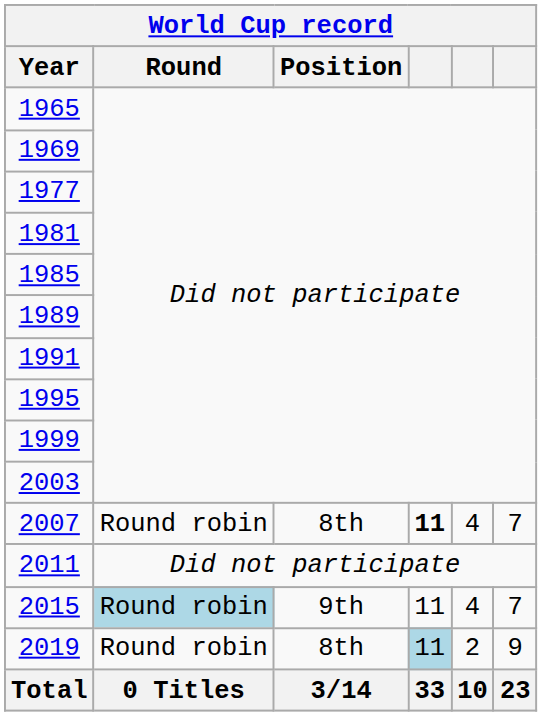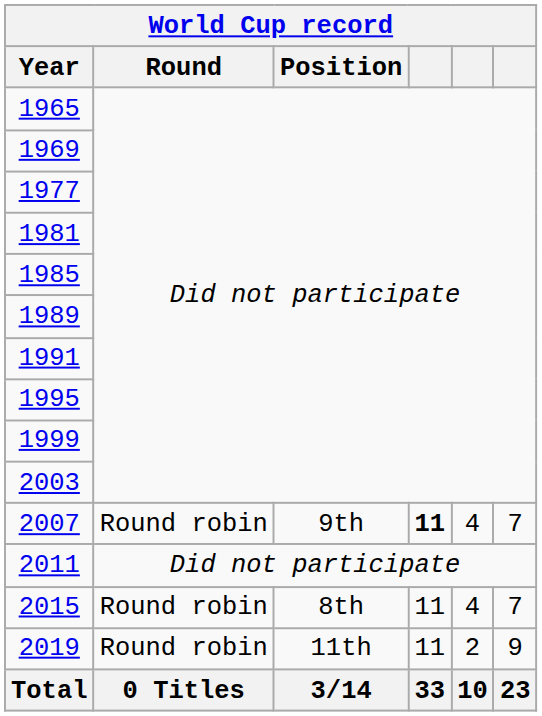2007 | Position: 8th -> 9th
2015 | Round: lightblue background -> no background
2015 | Position: 9th -> 8th
2019 | Position: 8th -> 11th
2019 | column 4: lightblue background -> no background
